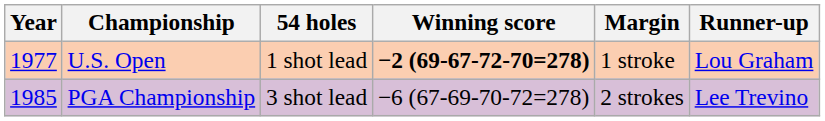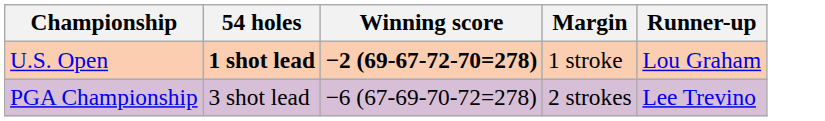- column: Year | 1977 | 1985
U.S. Open | 54 holes: normal -> bold
